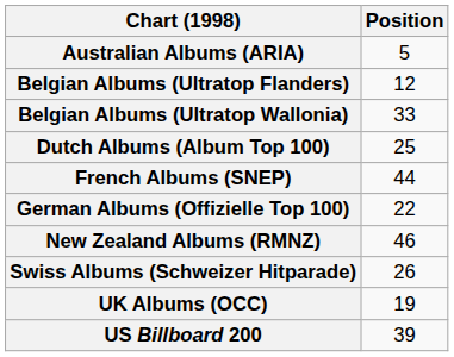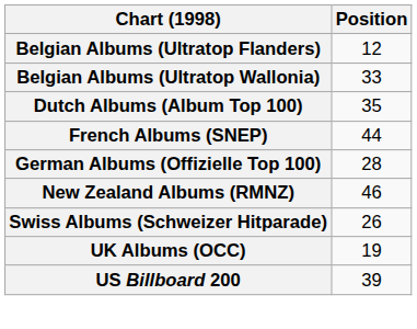- row: Australian Albums (ARIA) | 5
Dutch Albums (Album Top 100) | Position: 25 -> 35
German Albums (Offizielle Top 100) | Position: 22 -> 28
